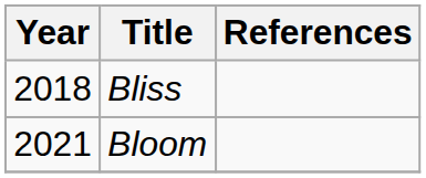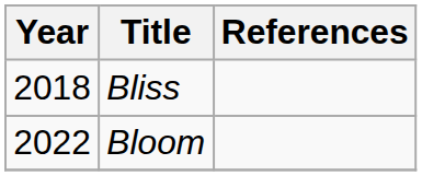Bloom | Year: 2021 -> 2022
